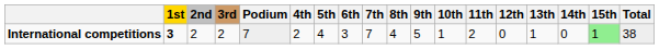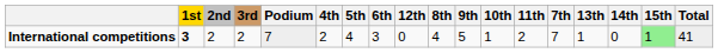columns swapped: 7th <-> 12th
International competitions | Total: 38 -> 41
